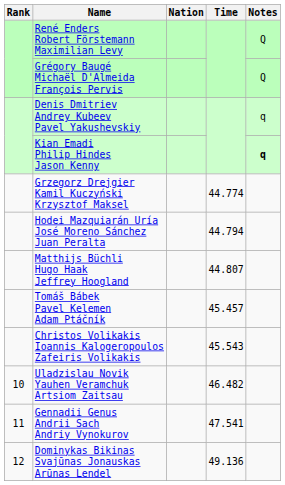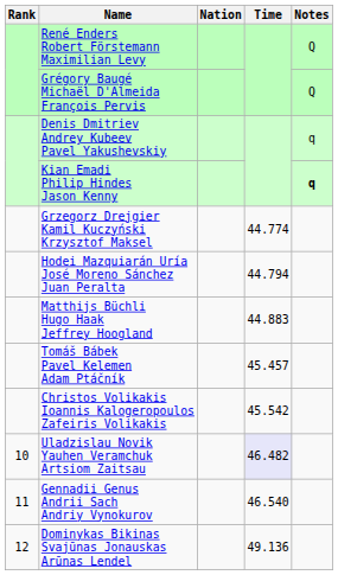Matthijs Büchli Hugo Haak Jeffrey Hoogland | Time: 44.807 -> 44.883
Christos Volikakis Ioannis Kalogeropoulos Zafeiris Volikakis | Time: 45.543 -> 45.542
Uladzislau Novik Yauhen Veramchuk Artsiom Zaitsau | Time: no background -> lavender background
Gennadii Genus Andrii Sach Andriy Vynokurov | Time: 47.541 -> 46.540
